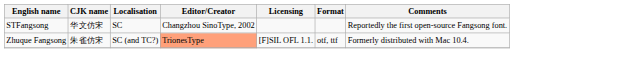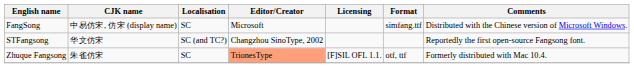+ row: FangSong | 中易仿宋, 仿宋 (display name) | SC | Microsoft | simfang.ttf | Distributed with the Chinese version of Microsoft Windows.
STFangsong | Localisation: SC -> SC (and TC?)
Zhuque Fangsong | Localisation: SC (and TC?) -> SC
